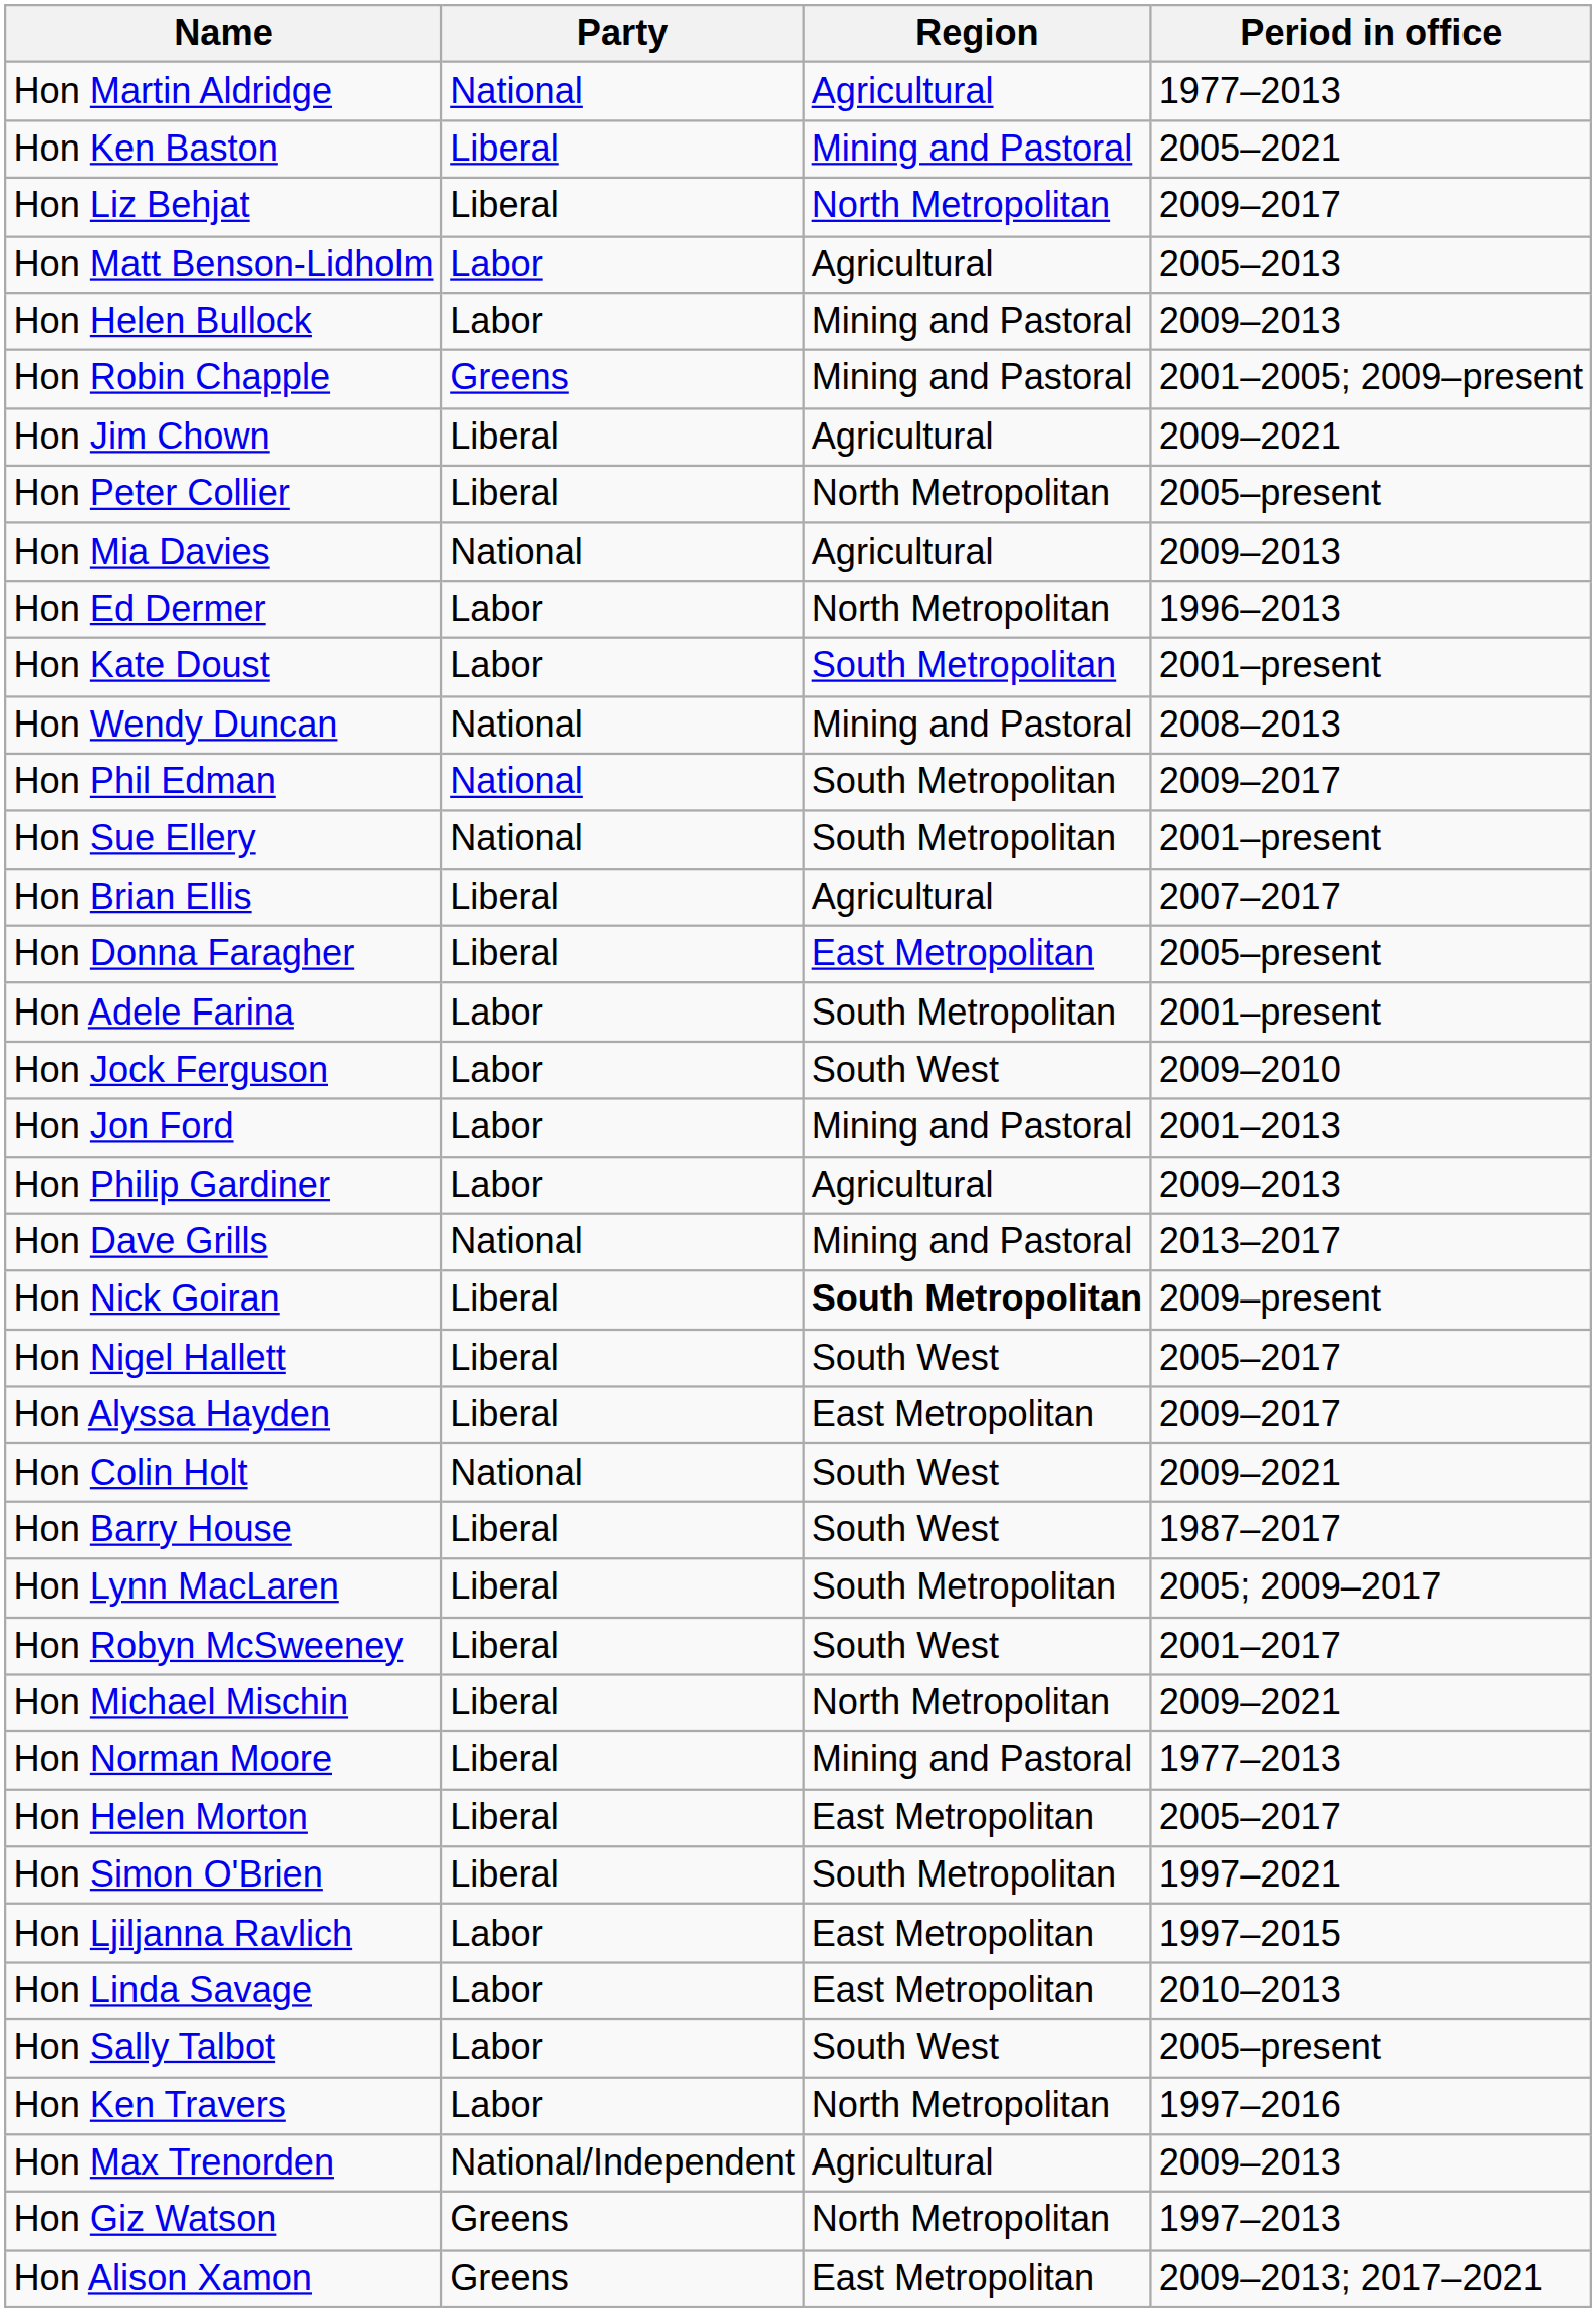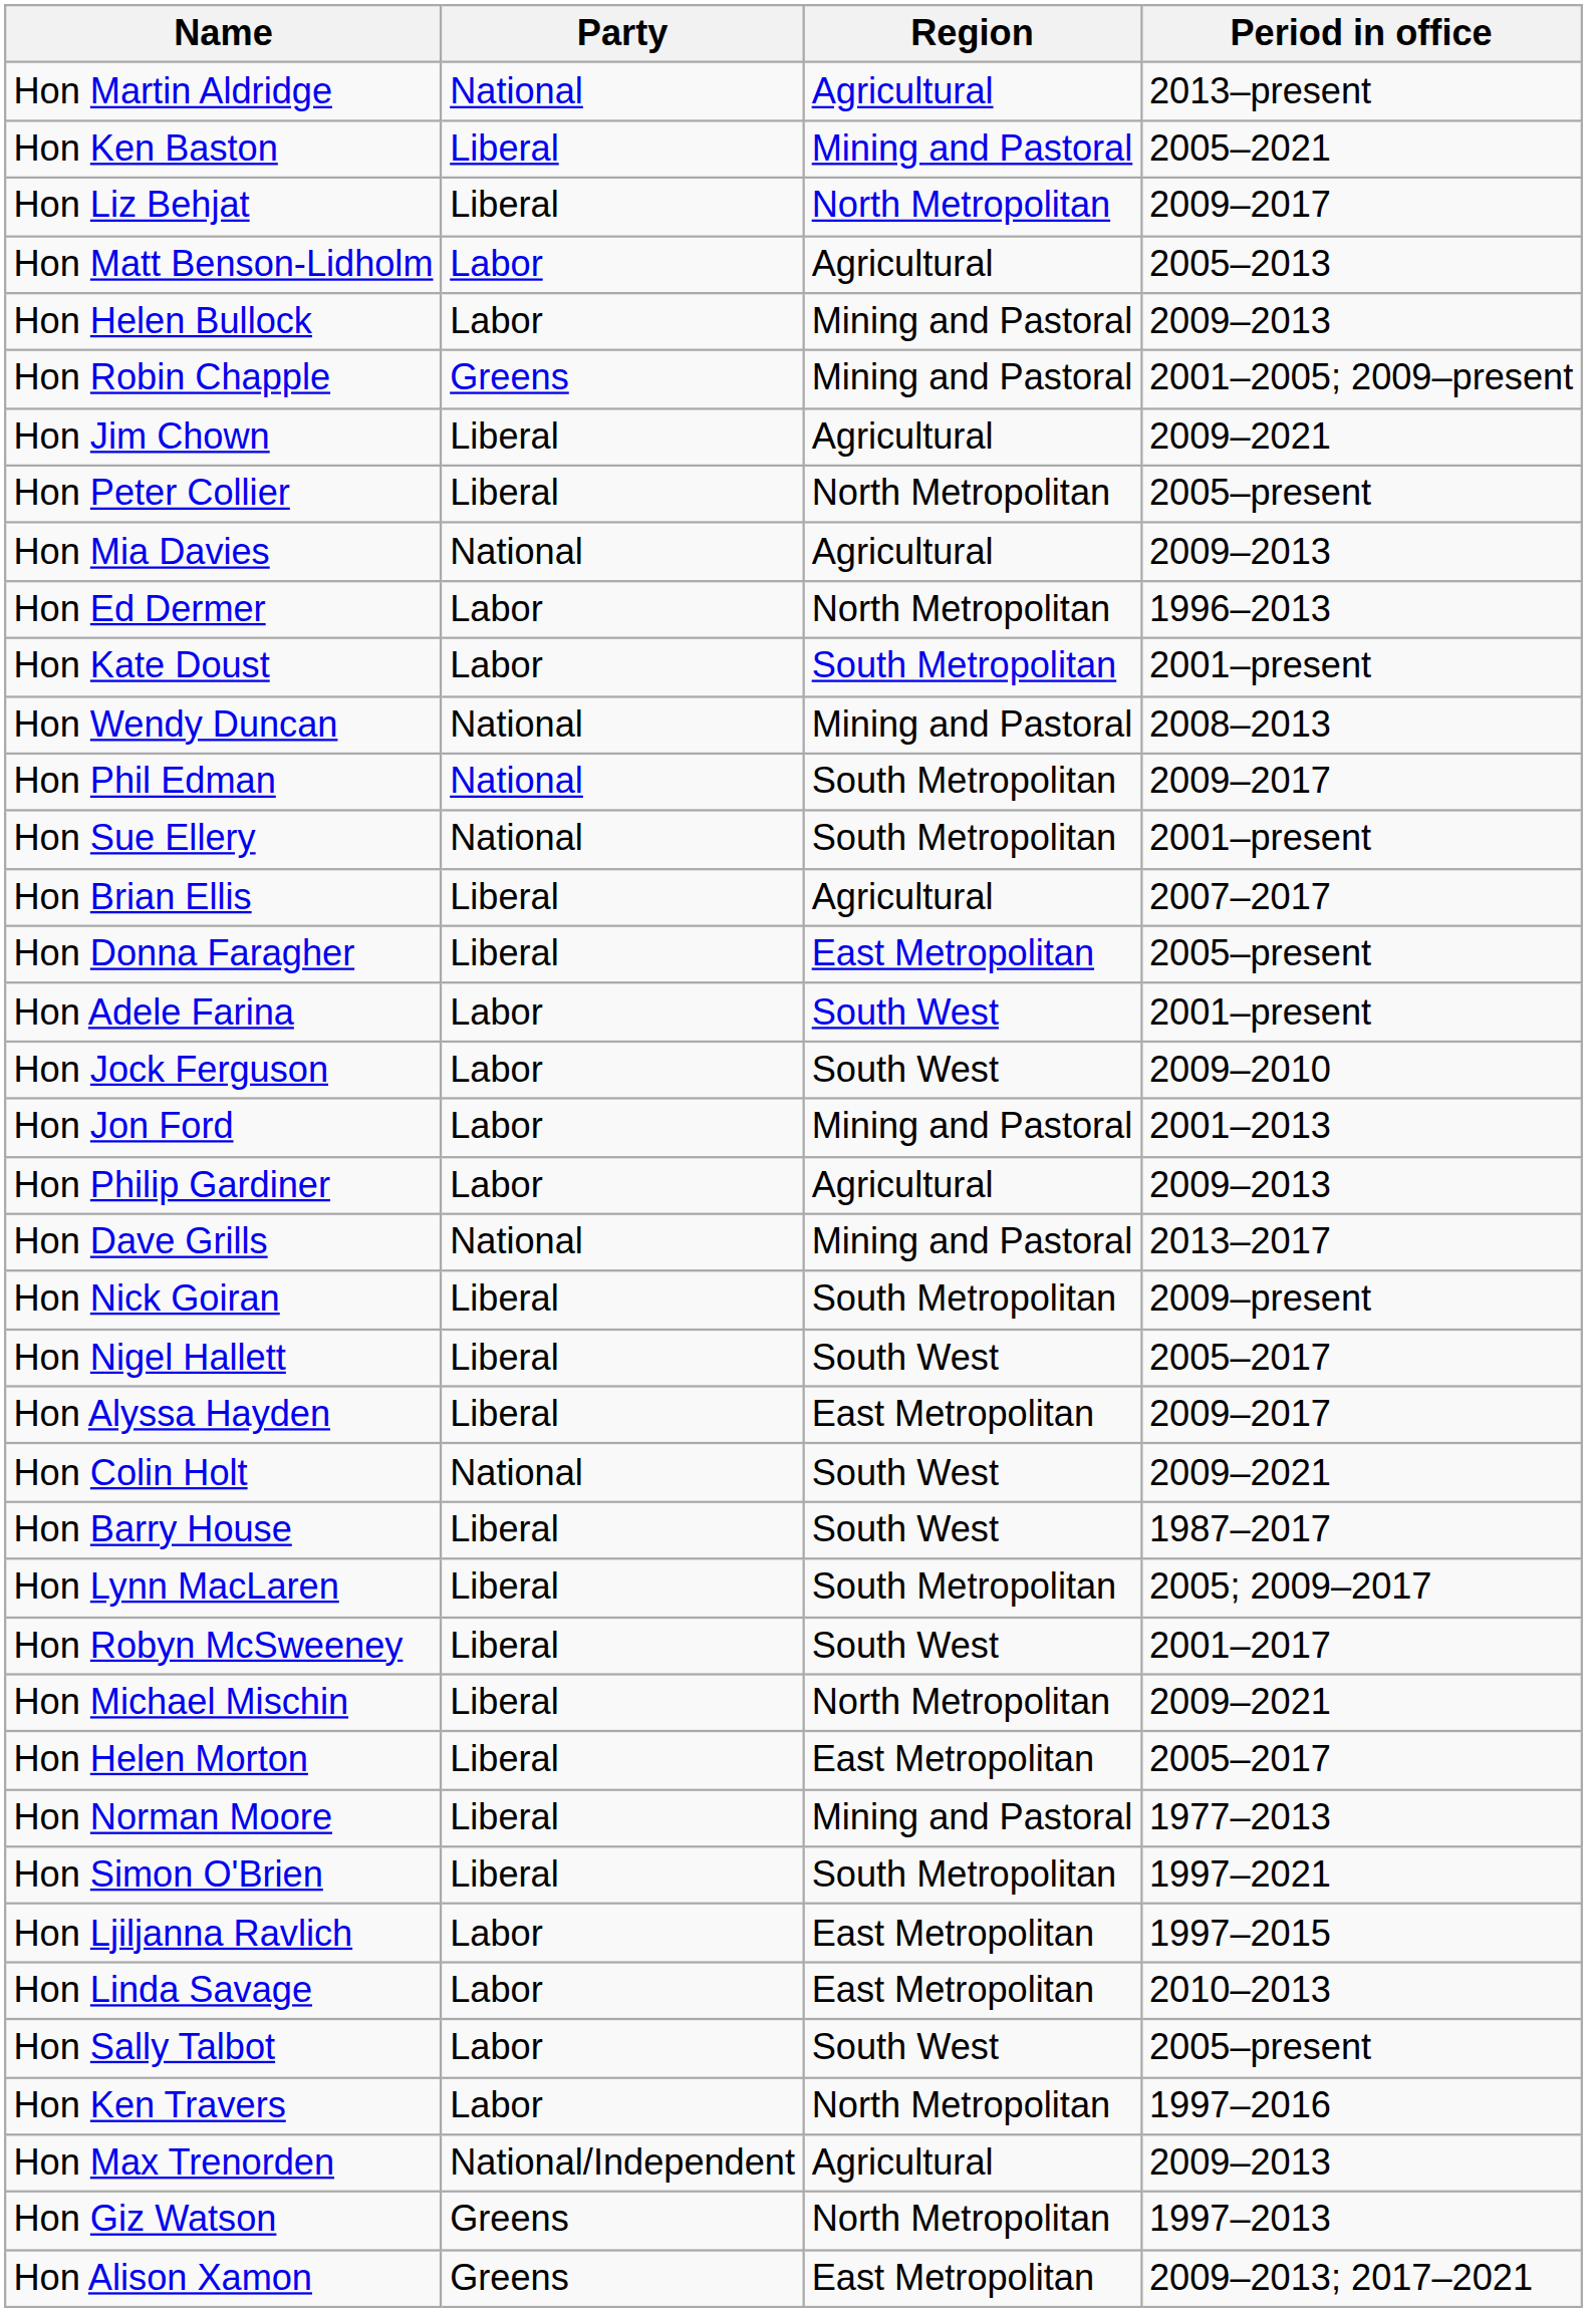Hon Martin Aldridge | Period in office: 1977–2013 -> 2013–present
Hon Adele Farina | Region: South Metropolitan -> South West
Hon Nick Goiran | Region: bold -> normal
rows swapped: Hon Norman Moore <-> Hon Helen Morton
